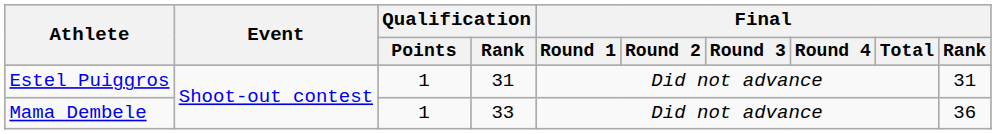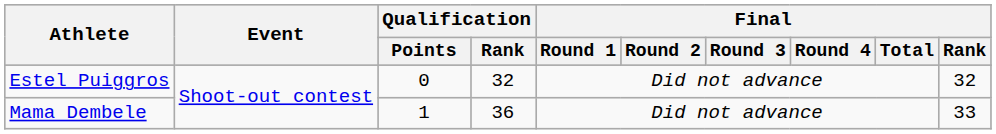Estel Puiggros | Qualification / Points: 1 -> 0
Estel Puiggros | Qualification / Rank: 31 -> 32
Estel Puiggros | Final / Rank: 31 -> 32
Mama Dembele | Qualification / Rank: 33 -> 36
Mama Dembele | Final / Rank: 36 -> 33
